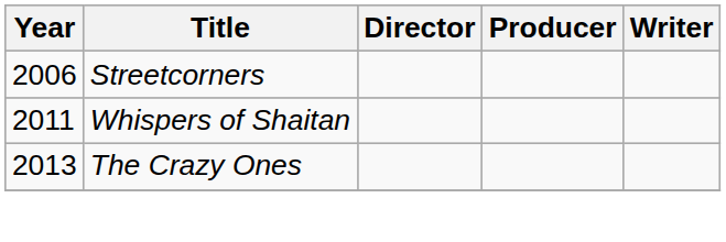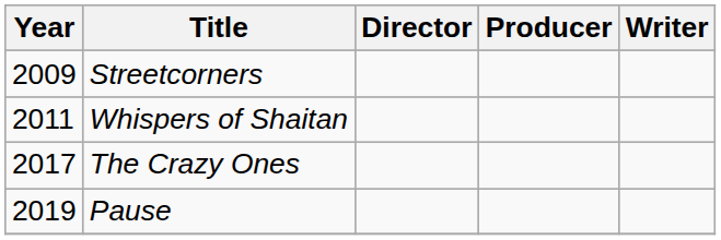Streetcorners | Year: 2006 -> 2009
The Crazy Ones | Year: 2013 -> 2017
+ row: 2019 | Pause
